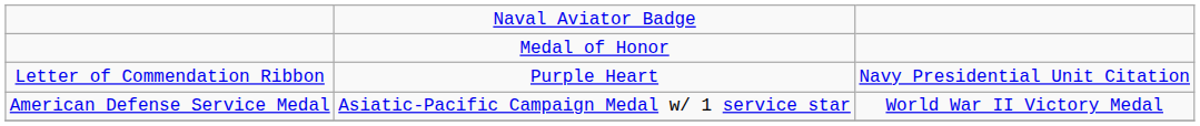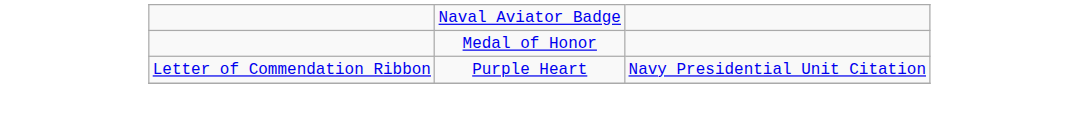- row: American Defense Service Medal | Asiatic-Pacific Campaign Medal w/ 1 service star | World War II Victory Medal
